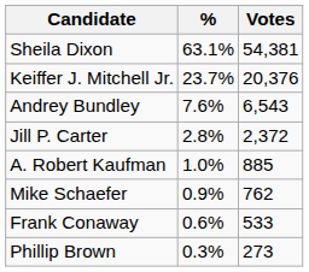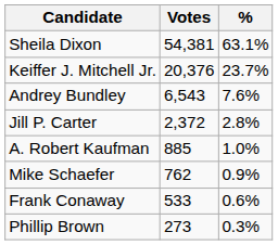columns swapped: Votes <-> %
